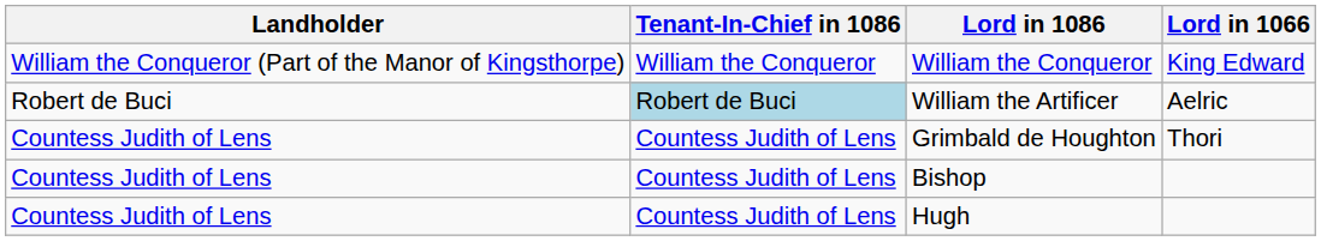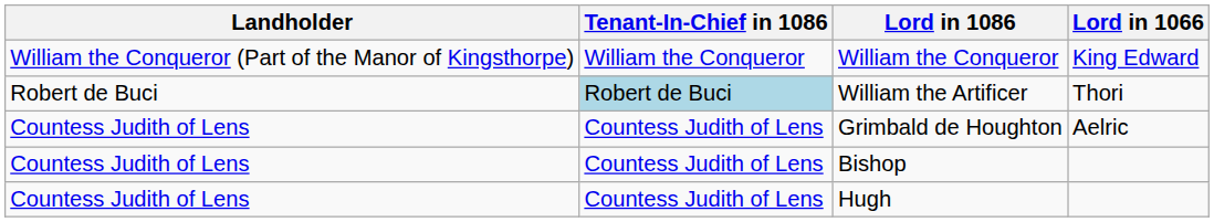William the Artificer | Lord in 1066: Aelric -> Thori
Grimbald de Houghton | Lord in 1066: Thori -> Aelric
